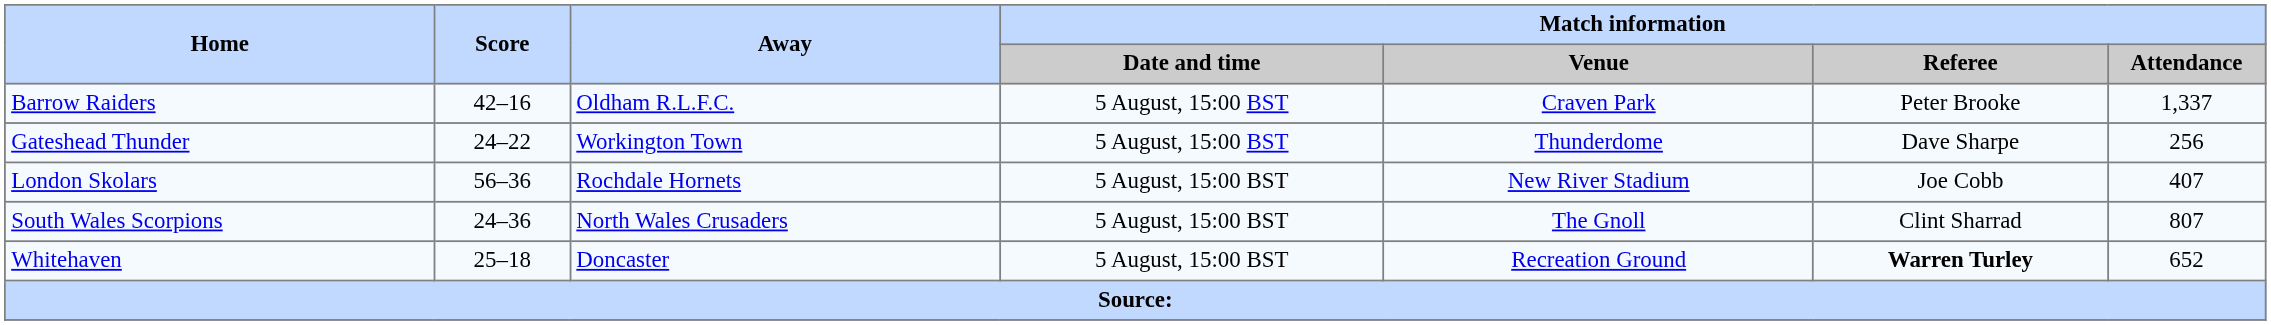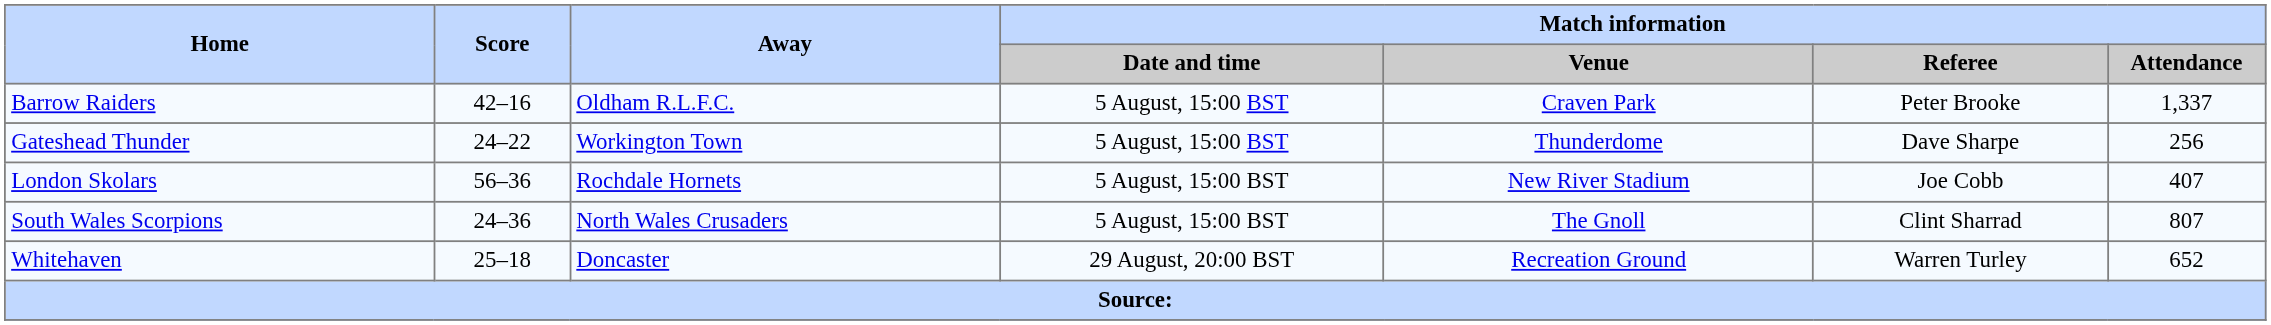Whitehaven | Match information / Date and time: 5 August, 15:00 BST -> 29 August, 20:00 BST
Whitehaven | Match information / Referee: bold -> normal
